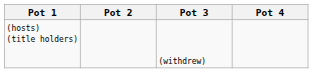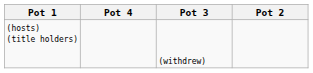columns swapped: Pot 2 <-> Pot 4
